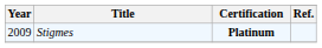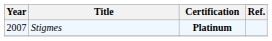Stigmes | Year: 2009 -> 2007
